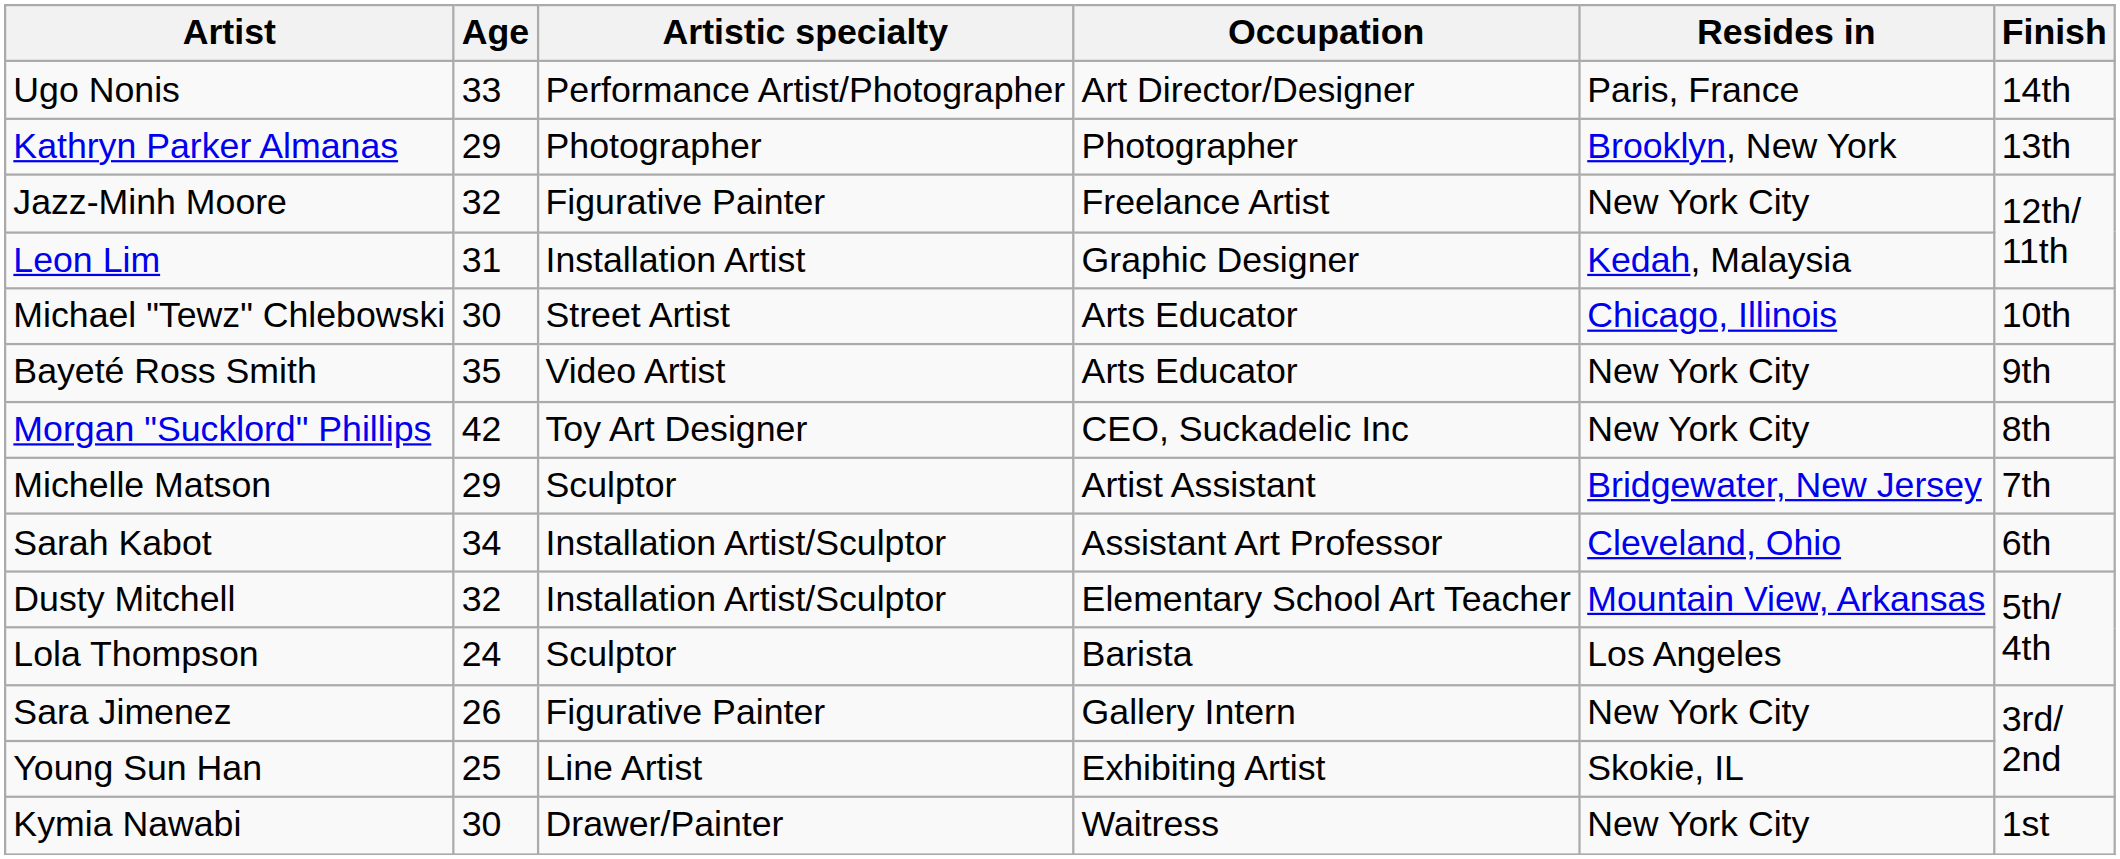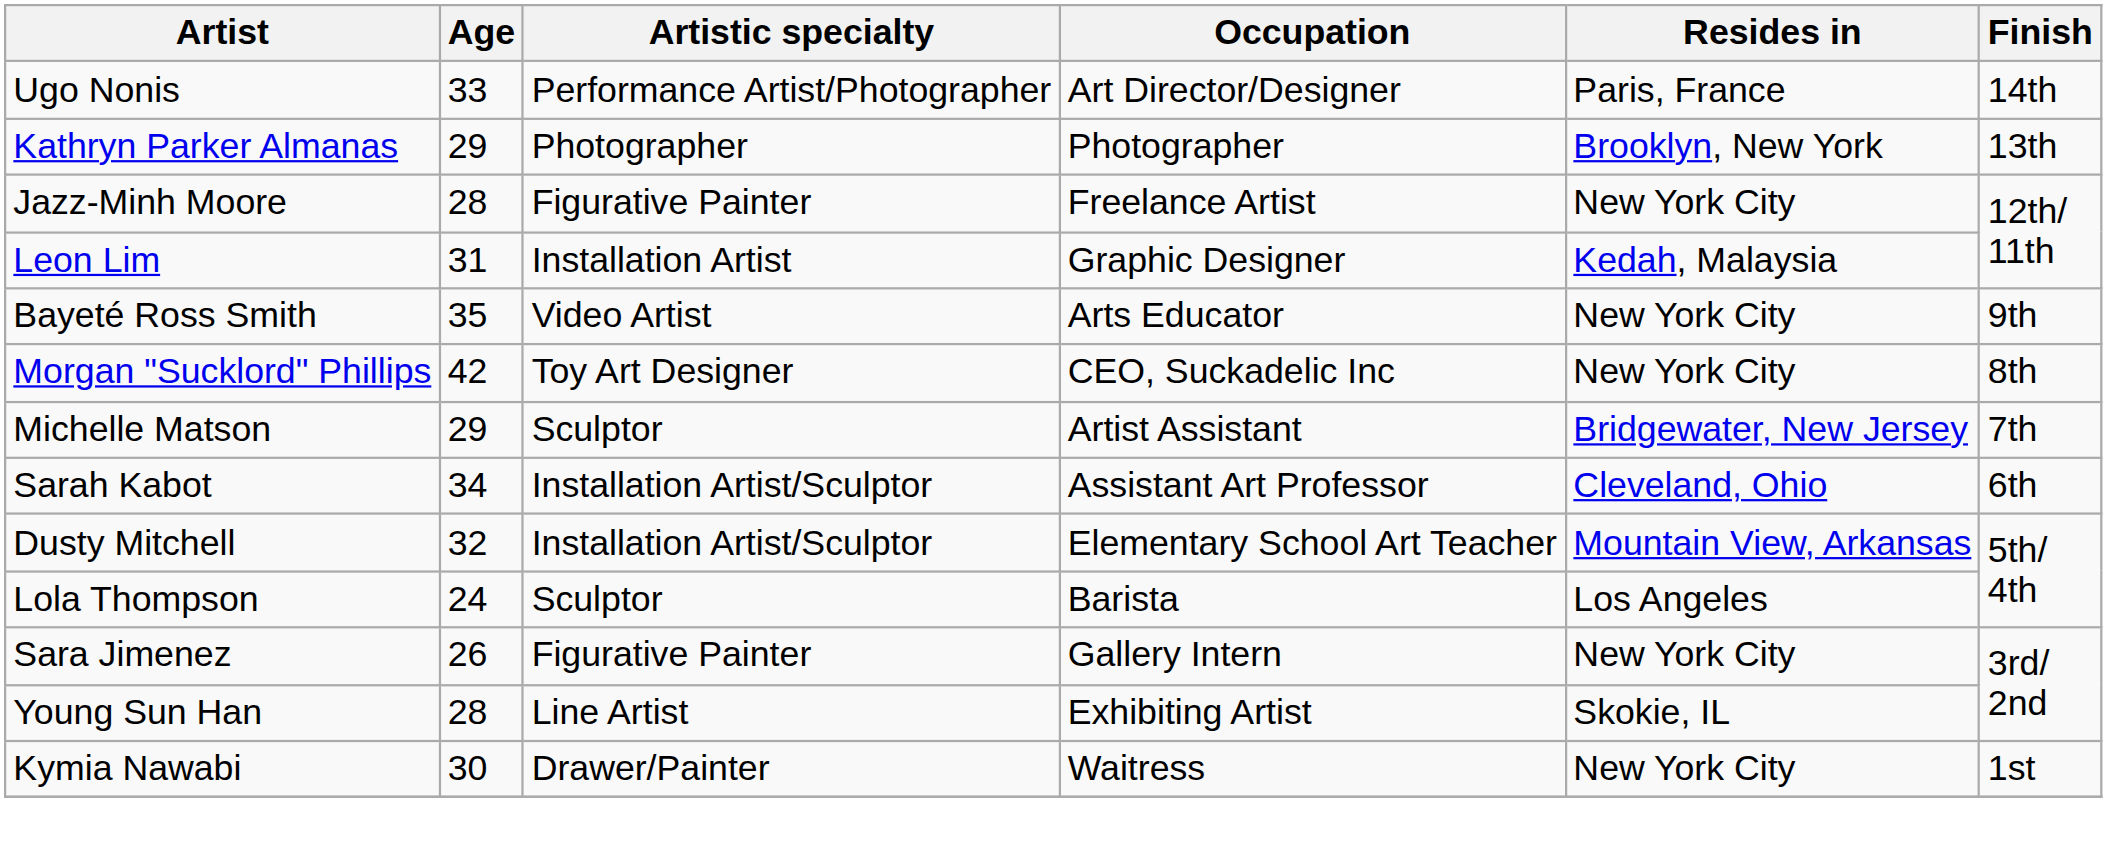Jazz-Minh Moore | Age: 32 -> 28
- row: Michael "Tewz" Chlebowski | 30 | Street Artist | Arts Educator | Chicago, Illinois | 10th
Young Sun Han | Age: 25 -> 28
